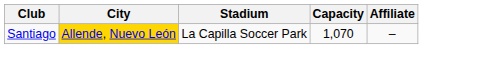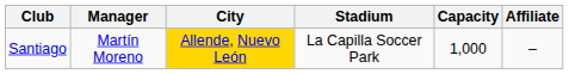+ column: Manager | Martín Moreno
Santiago | Capacity: 1,070 -> 1,000
